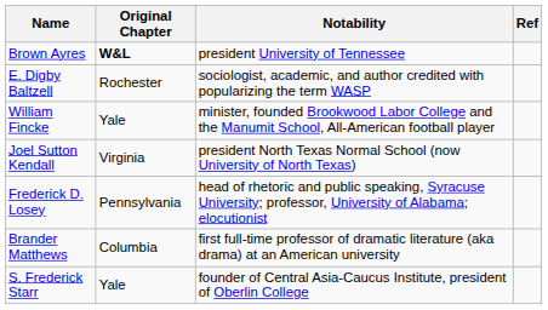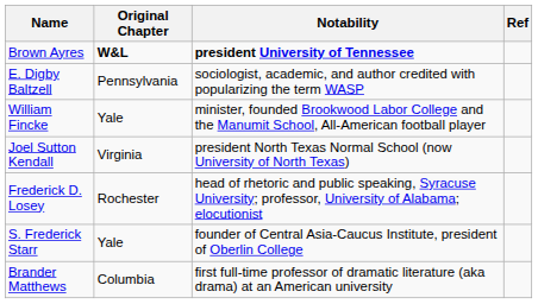Brown Ayres | Notability: normal -> bold
E. Digby Baltzell | Original Chapter: Rochester -> Pennsylvania
Frederick D. Losey | Original Chapter: Pennsylvania -> Rochester
rows swapped: Brander Matthews <-> S. Frederick Starr
